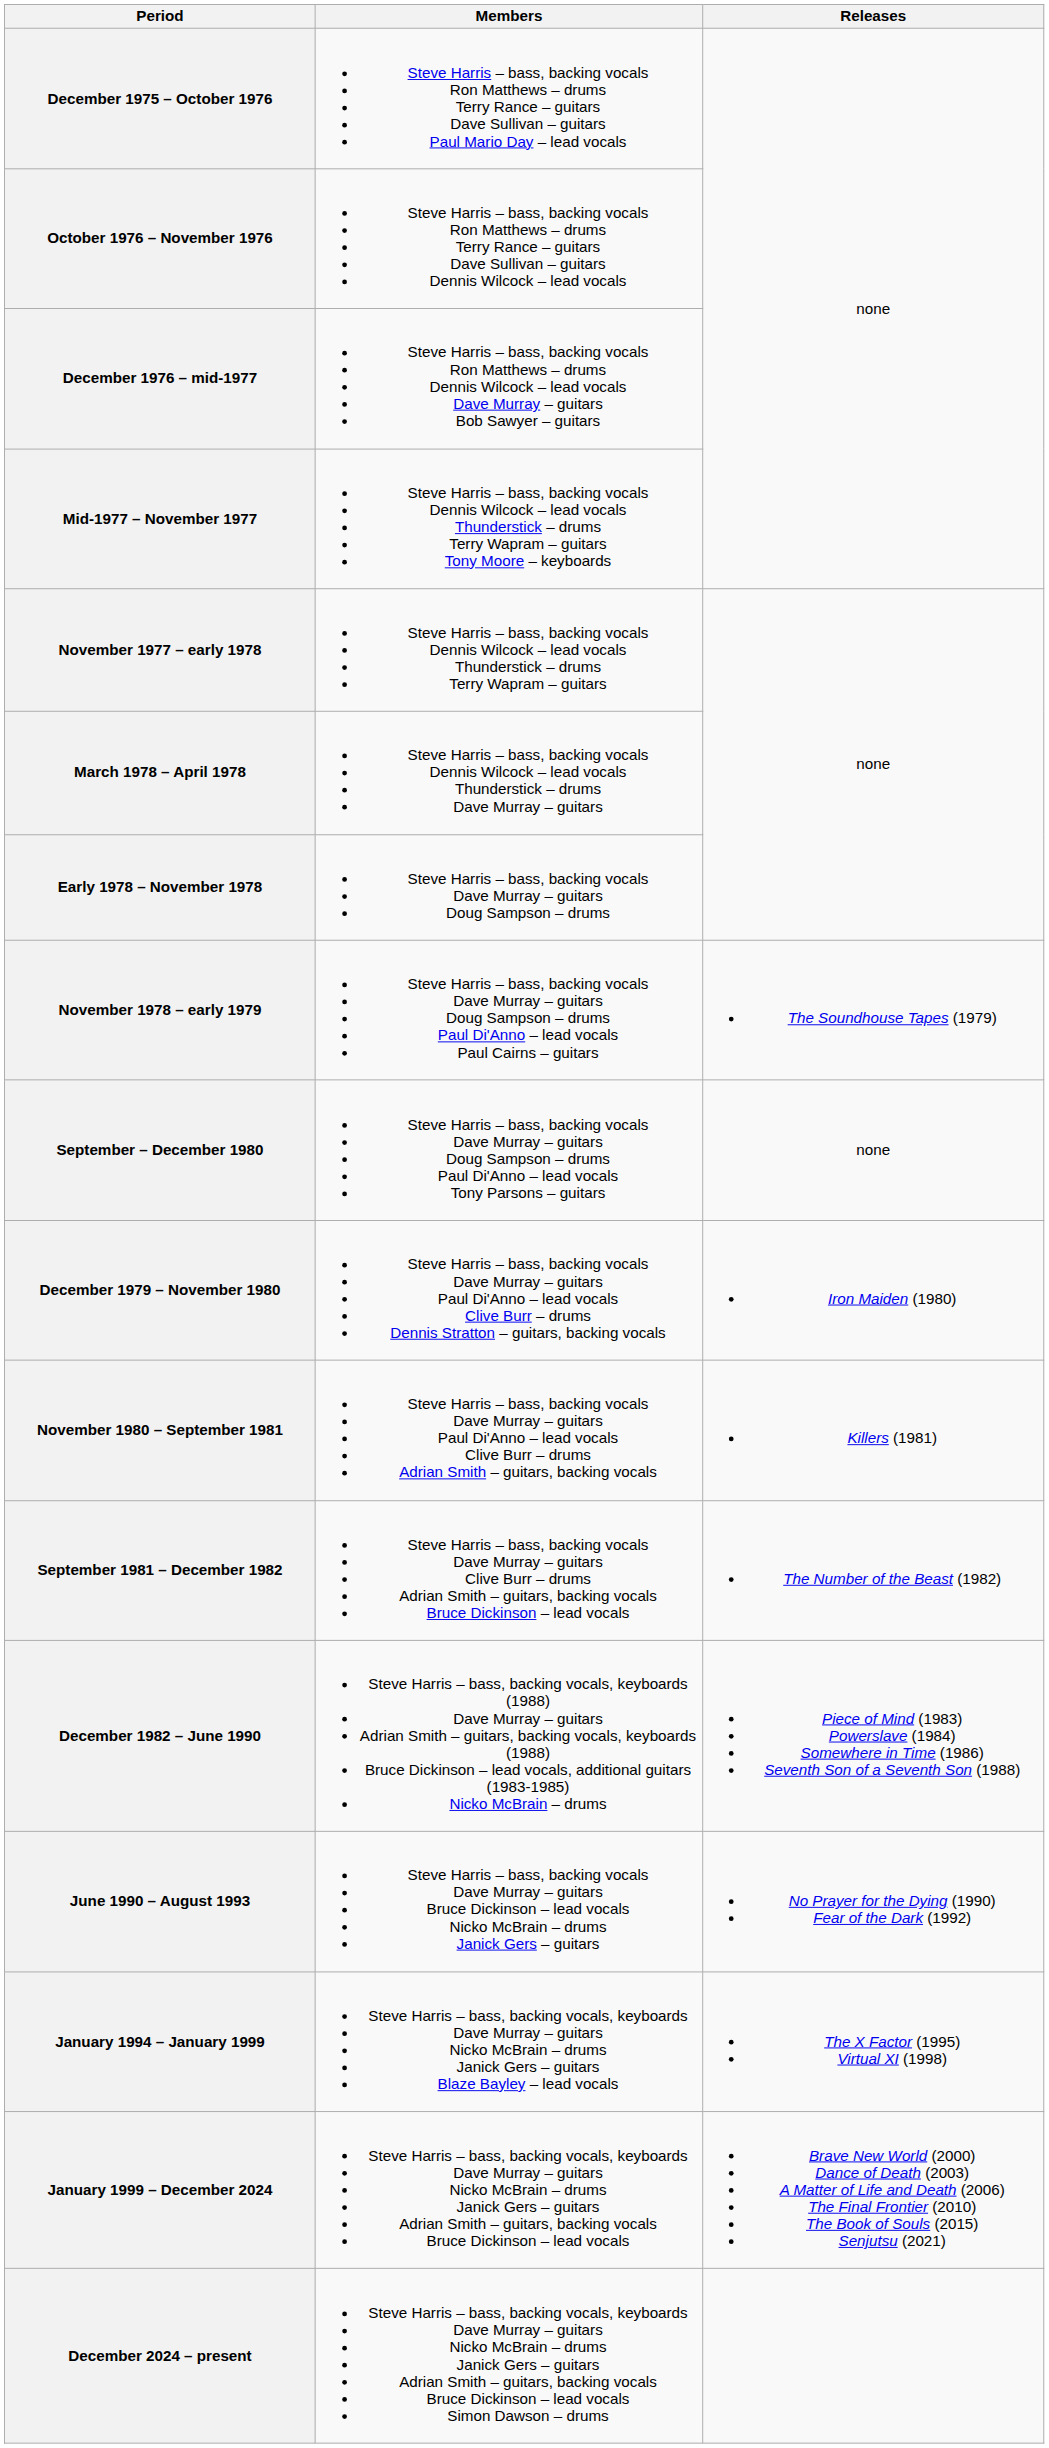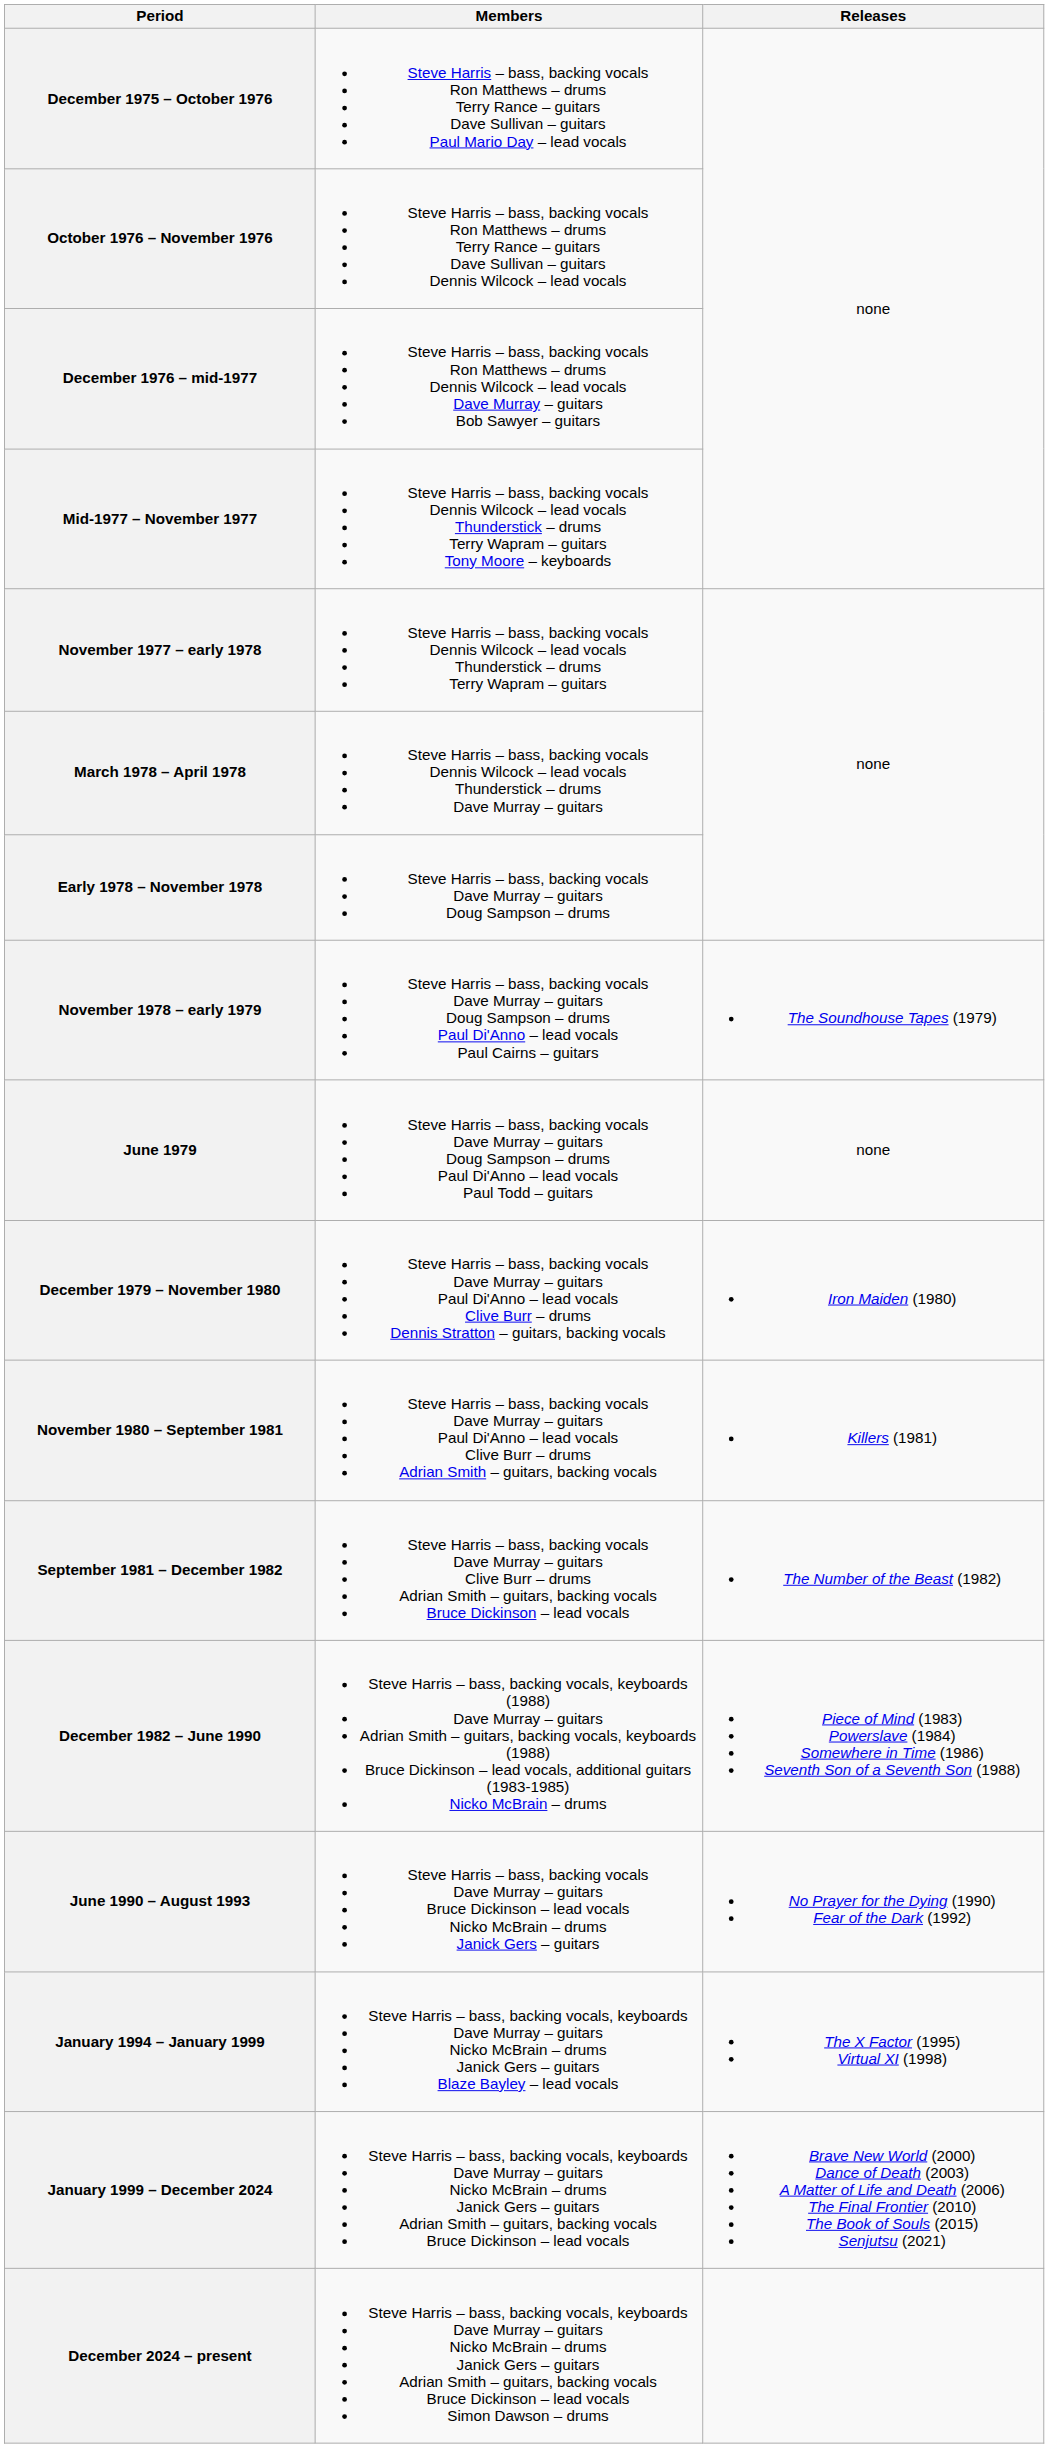+ row: June 1979 | Steve Harris – bass, backing vocals Dave Murray – guitars Doug Sampson – drums Paul Di'Anno – lead vocals Paul Todd – guitars | none
- row: September – December 1980 | Steve Harris – bass, backing vocals Dave Murray – guitars Doug Sampson – drums Paul Di'Anno – lead vocals Tony Parsons – guitars | none
